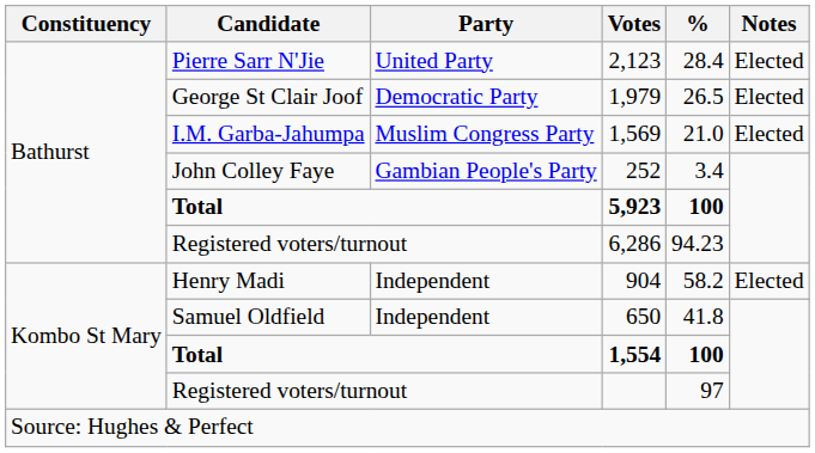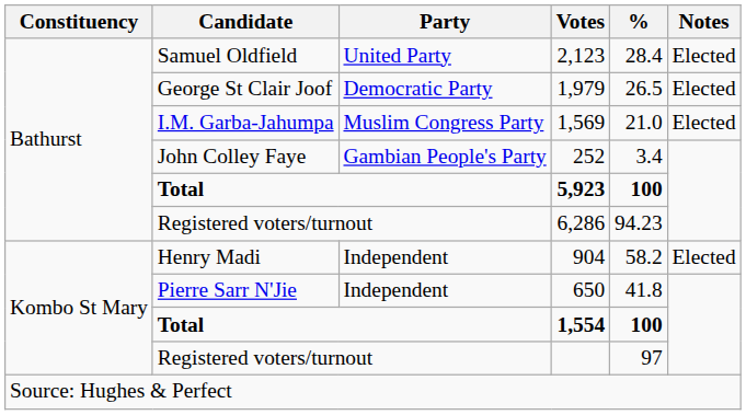2,123 | Candidate: Pierre Sarr N'Jie -> Samuel Oldfield
650 | Candidate: Samuel Oldfield -> Pierre Sarr N'Jie
